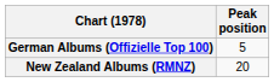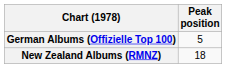New Zealand Albums (RMNZ) | Peak position: 20 -> 18
